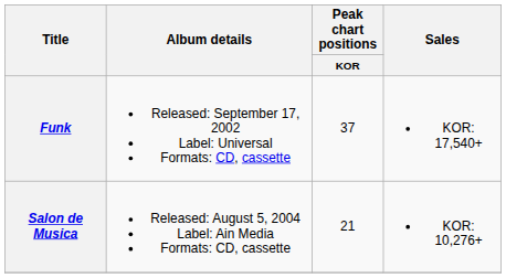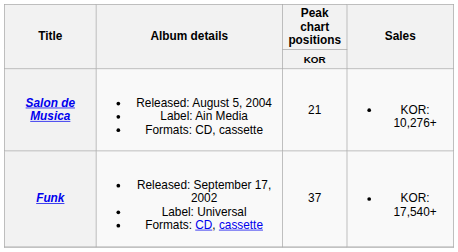rows swapped: Funk <-> Salon de Musica
